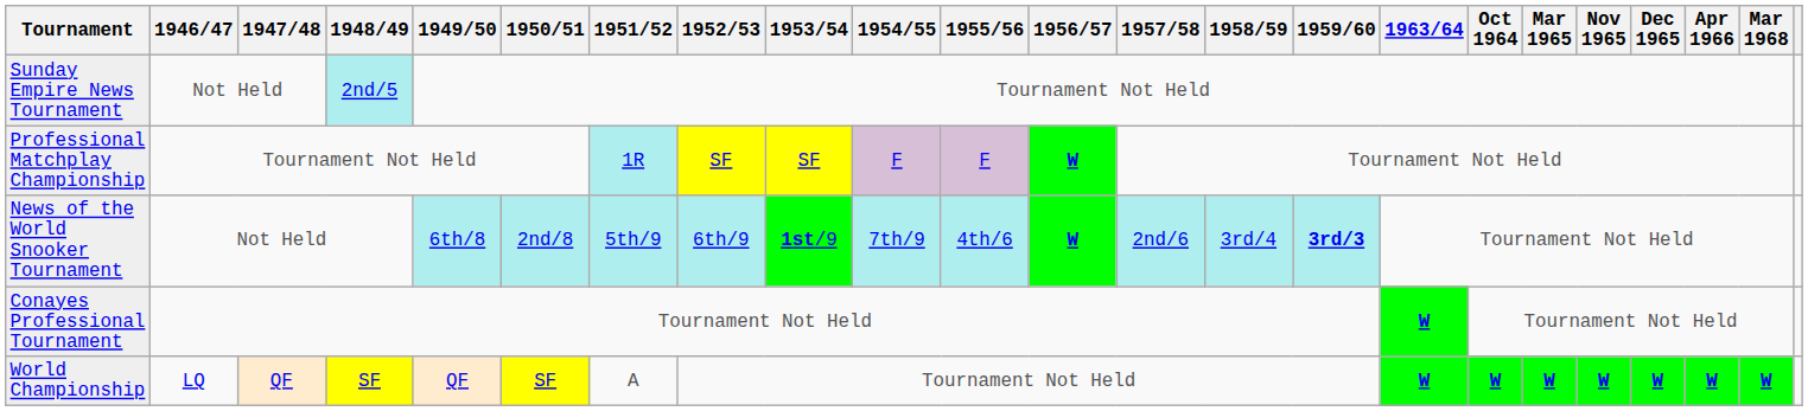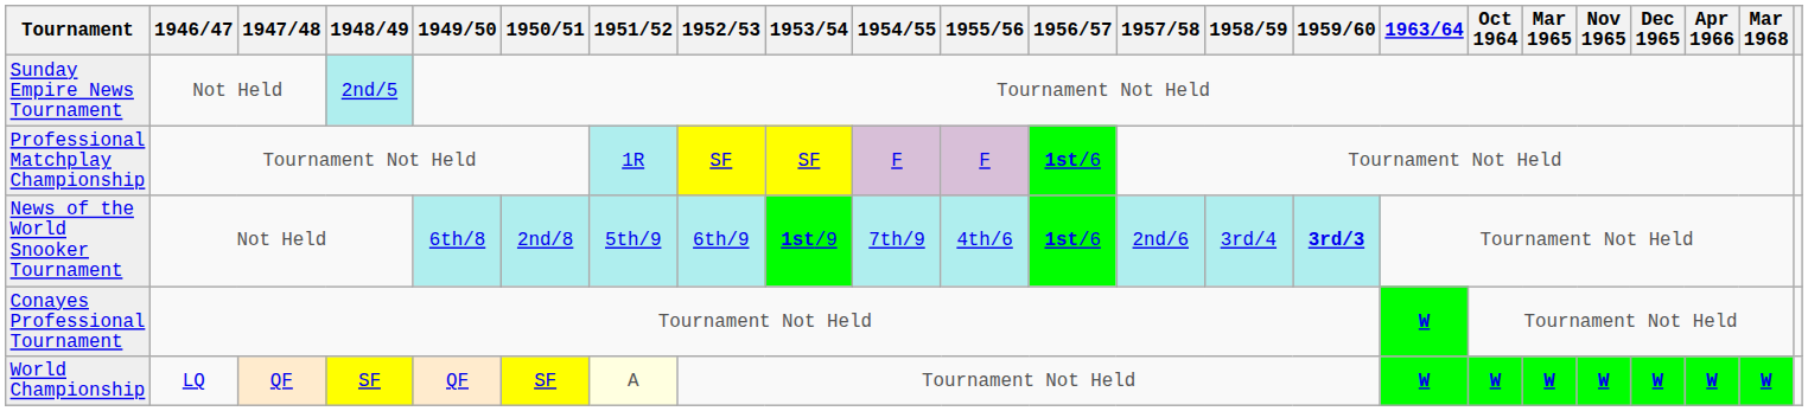Professional Matchplay Championship | 1956/57: W -> 1st/6
News of the World Snooker Tournament | 1956/57: W -> 1st/6
World Championship | 1951/52: no background -> lightyellow background
